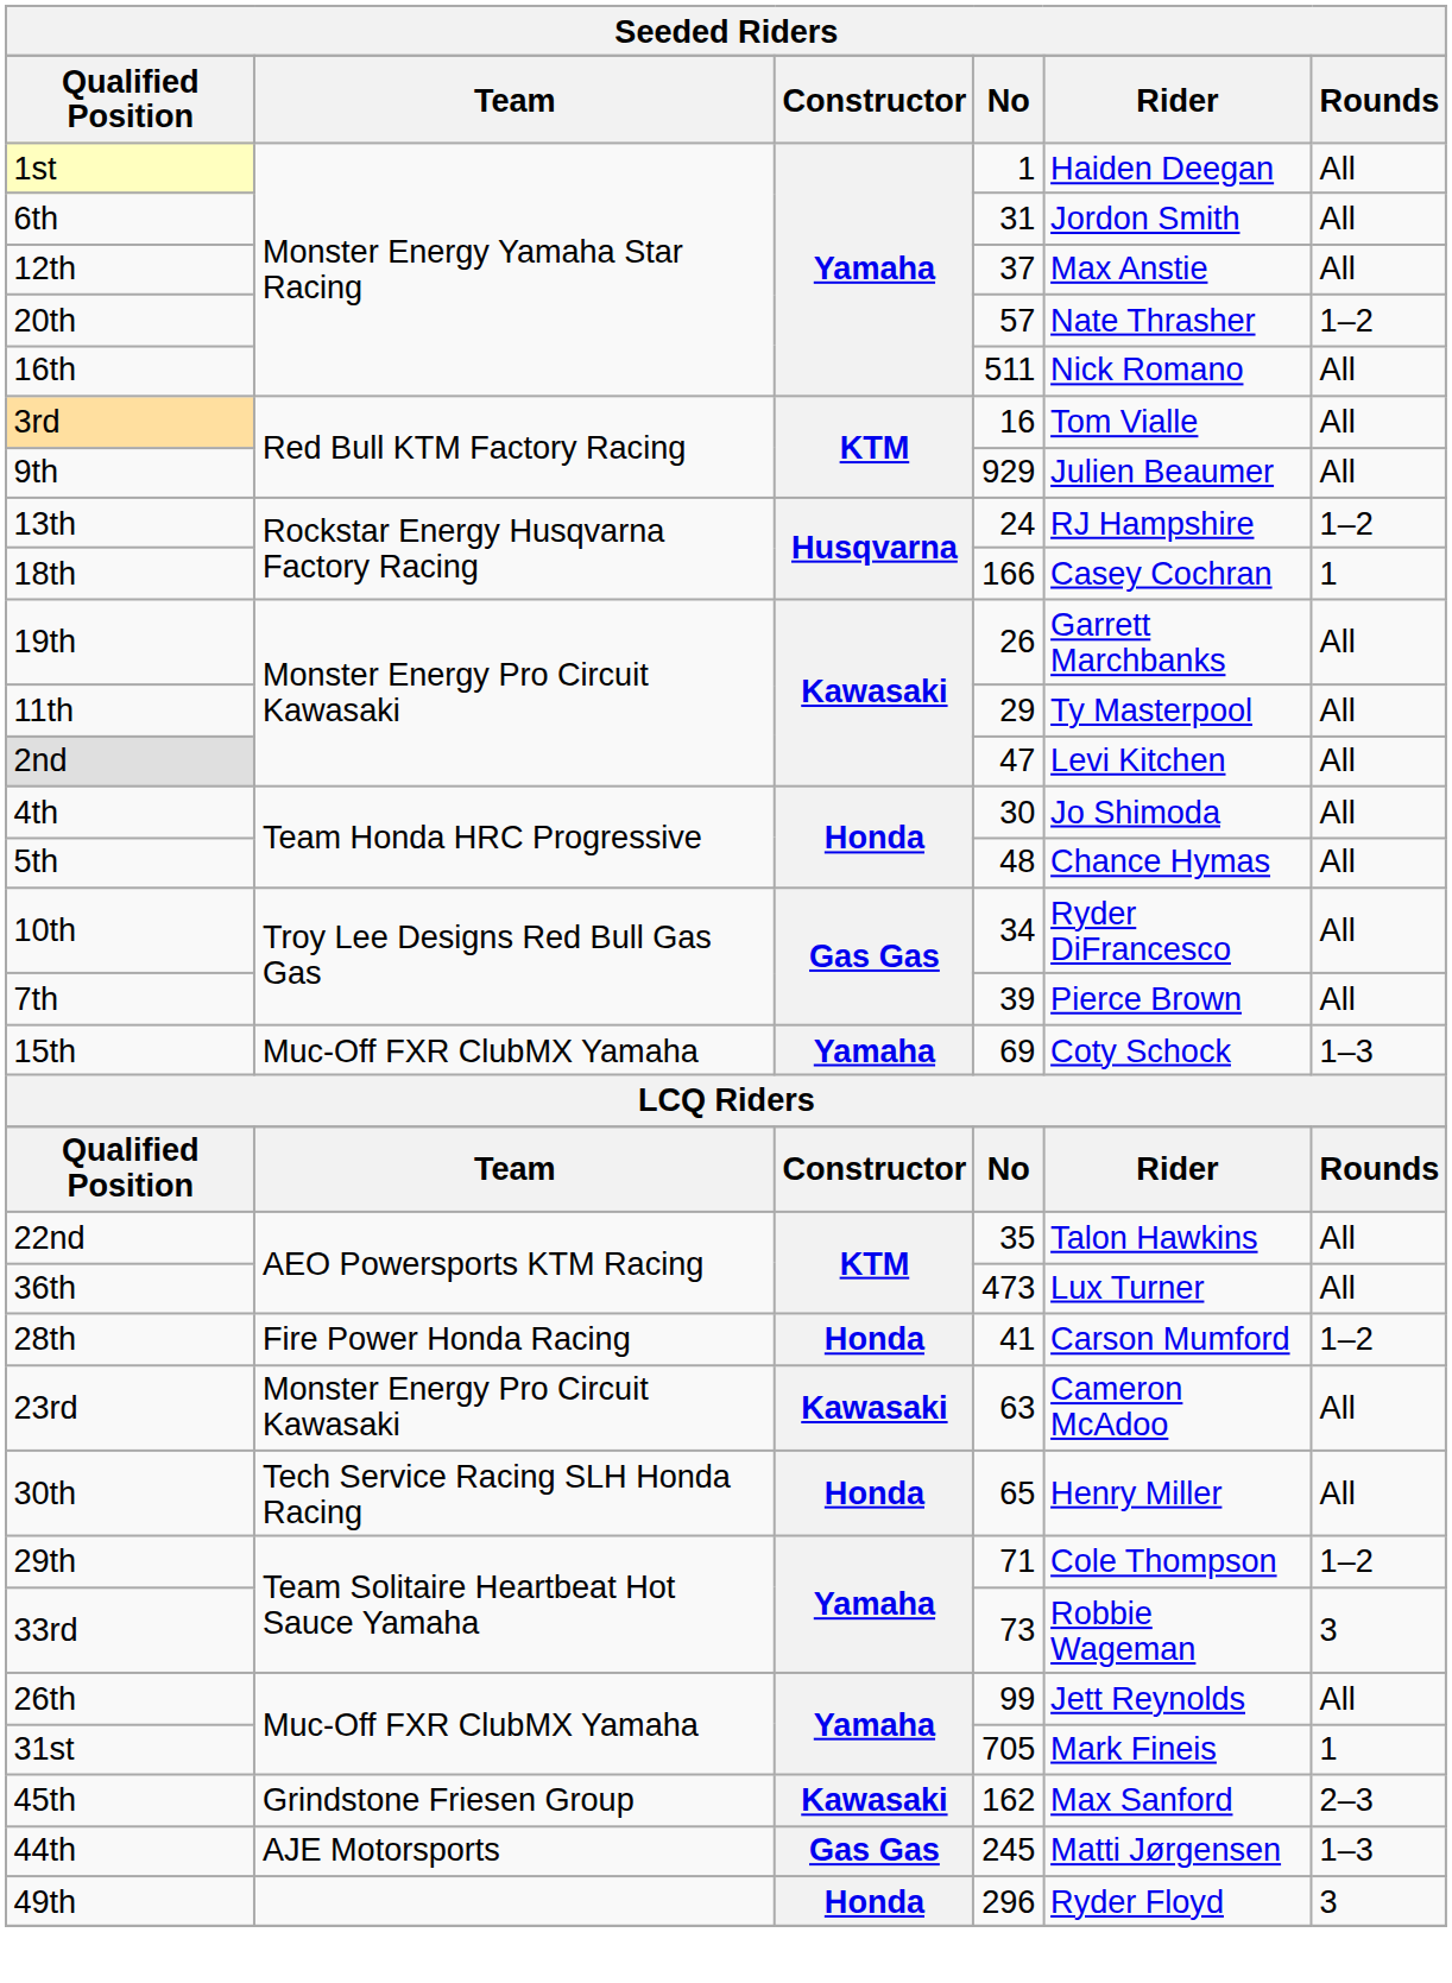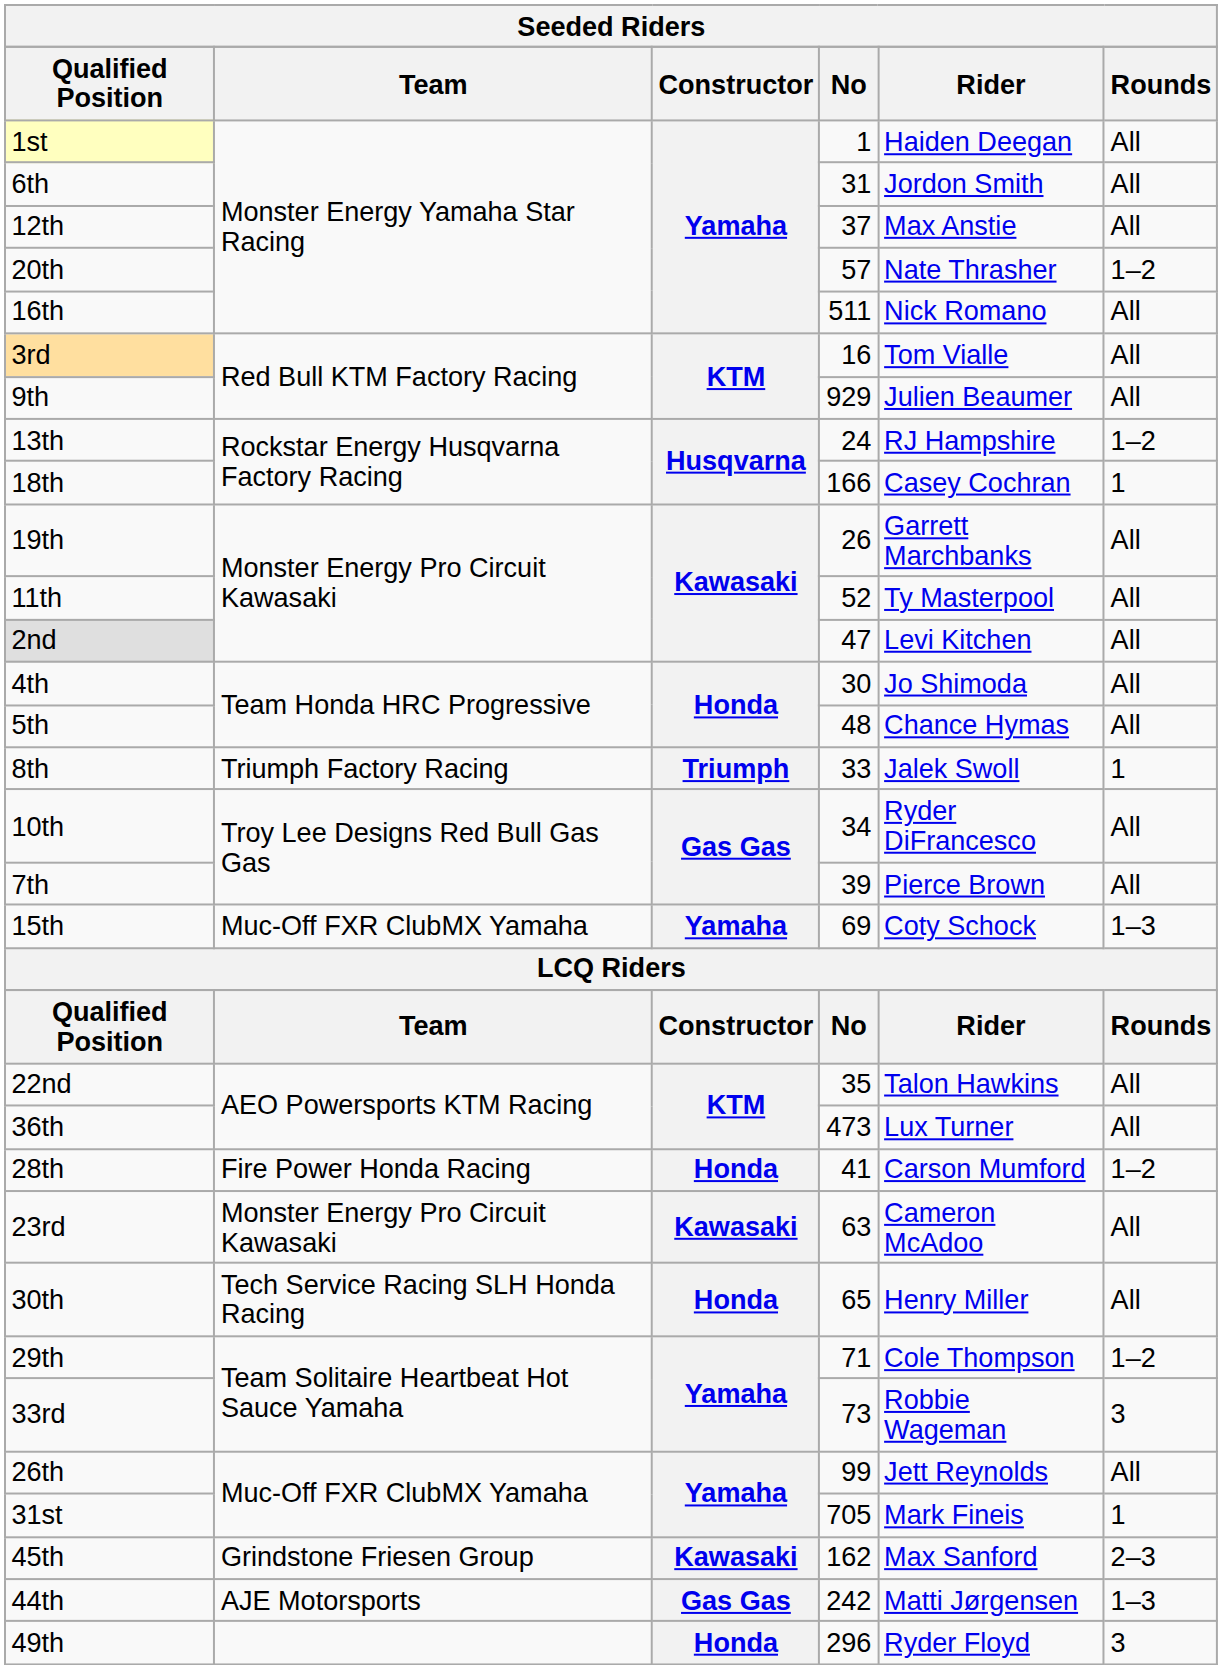11th | No: 29 -> 52
+ row: 8th | Triumph Factory Racing | Triumph | 33 | Jalek Swoll | 1
44th | No: 245 -> 242
